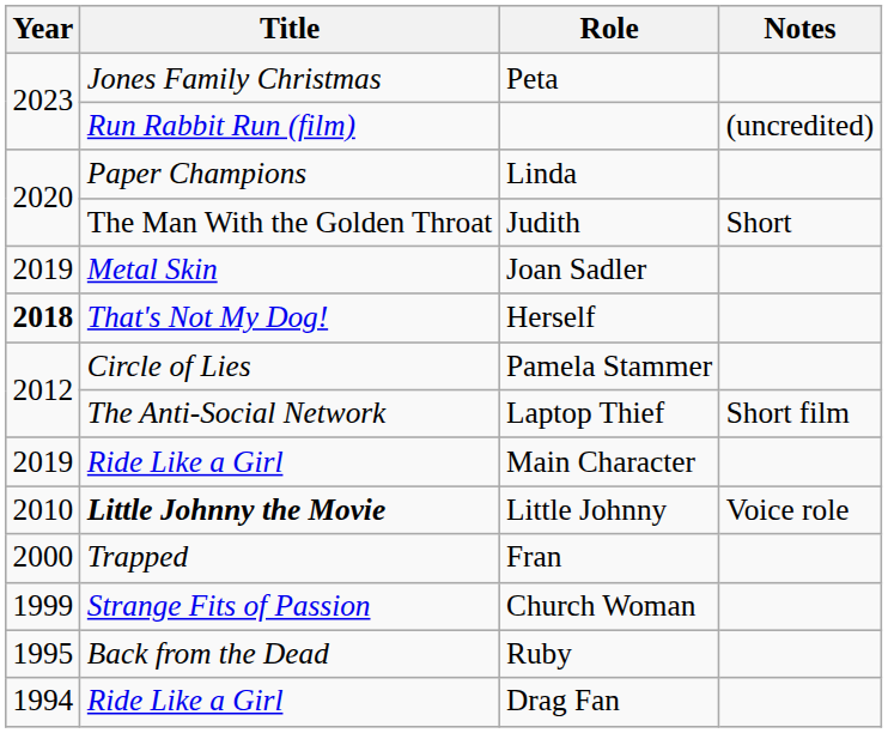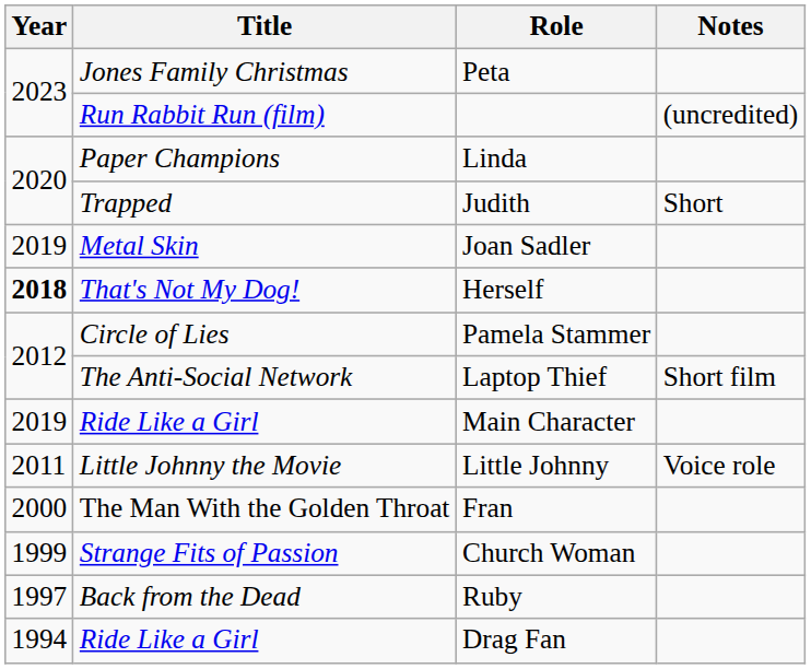Judith | Title: The Man With the Golden Throat -> Trapped
Little Johnny | Year: 2010 -> 2011
Little Johnny | Title: bold -> normal
Fran | Title: Trapped -> The Man With the Golden Throat
Ruby | Year: 1995 -> 1997
